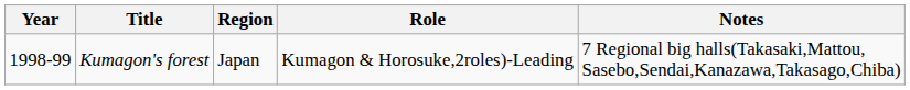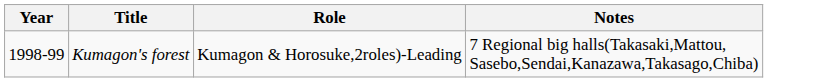- column: Region | Japan
